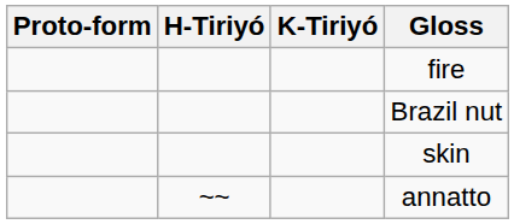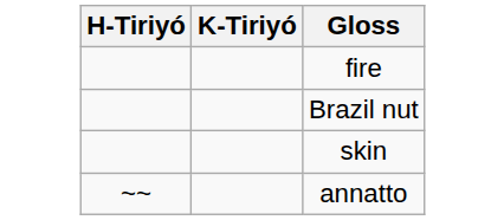- column: Proto-form
